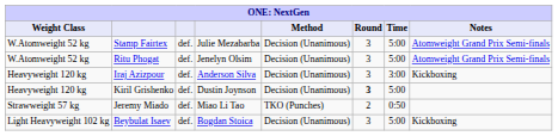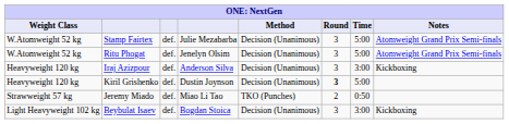Beybulat Isaev | Time: 5:00 -> 3:00
